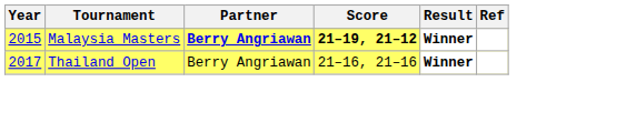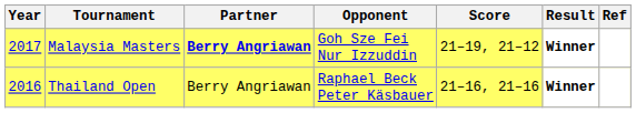+ column: Opponent | Goh Sze Fei Nur Izzuddin | Raphael Beck Peter Käsbauer
Malaysia Masters | Year: 2015 -> 2017
Malaysia Masters | Score: bold -> normal
Thailand Open | Year: 2017 -> 2016
